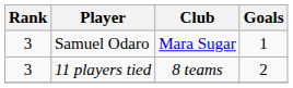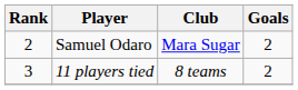Samuel Odaro | Rank: 3 -> 2
Samuel Odaro | Goals: 1 -> 2
